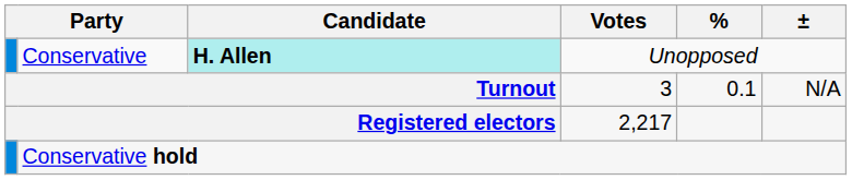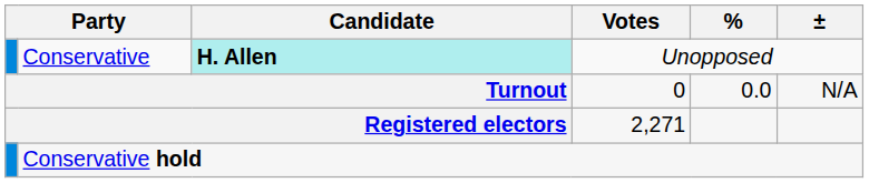Turnout | Votes: 3 -> 0
Turnout | %: 0.1 -> 0.0
Registered electors | Votes: 2,217 -> 2,271
